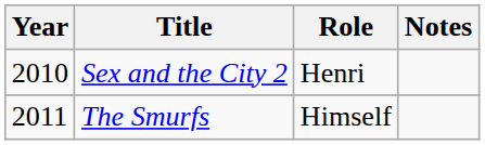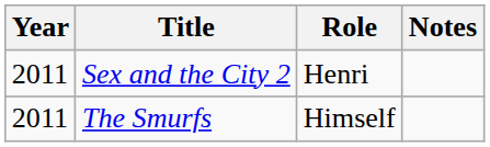Sex and the City 2 | Year: 2010 -> 2011
